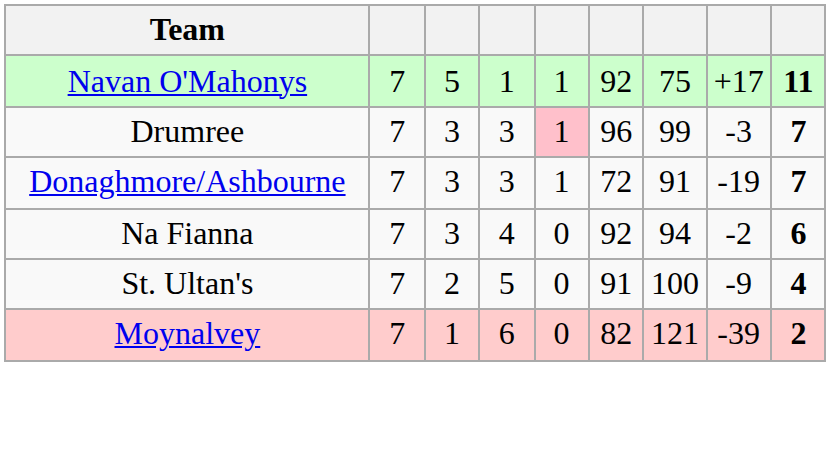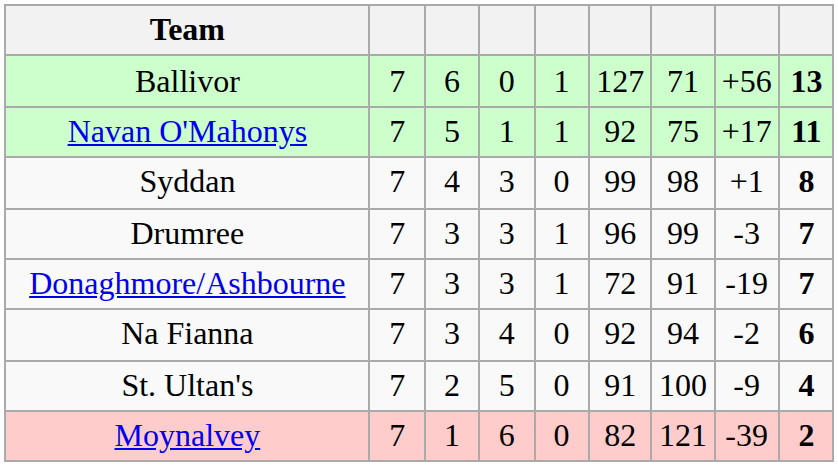+ row: Ballivor | 7 | 6 | 0 | 1 | 127 | 71 | +56 | 13
+ row: Syddan | 7 | 4 | 3 | 0 | 99 | 98 | +1 | 8
Drumree | column 5: pink background -> no background
